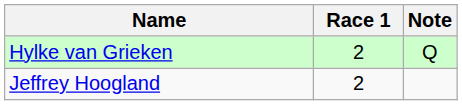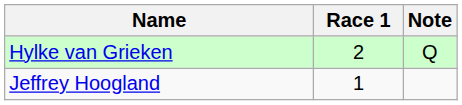Jeffrey Hoogland | Race 1: 2 -> 1
